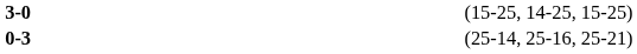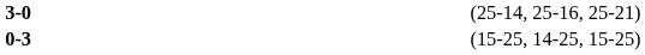3-0 | column 4: (15-25, 14-25, 15-25) -> (25-14, 25-16, 25-21)
0-3 | column 4: (25-14, 25-16, 25-21) -> (15-25, 14-25, 15-25)
